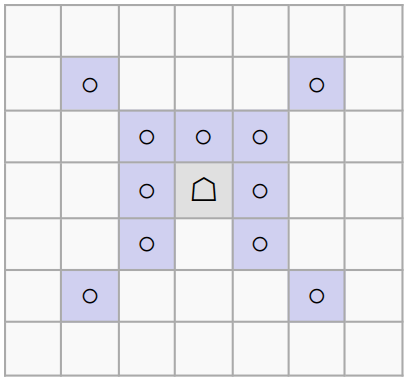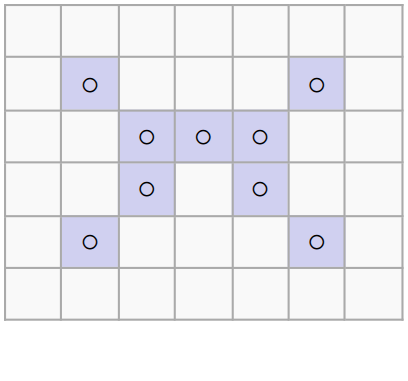- row: ○ | ☖ | ○
